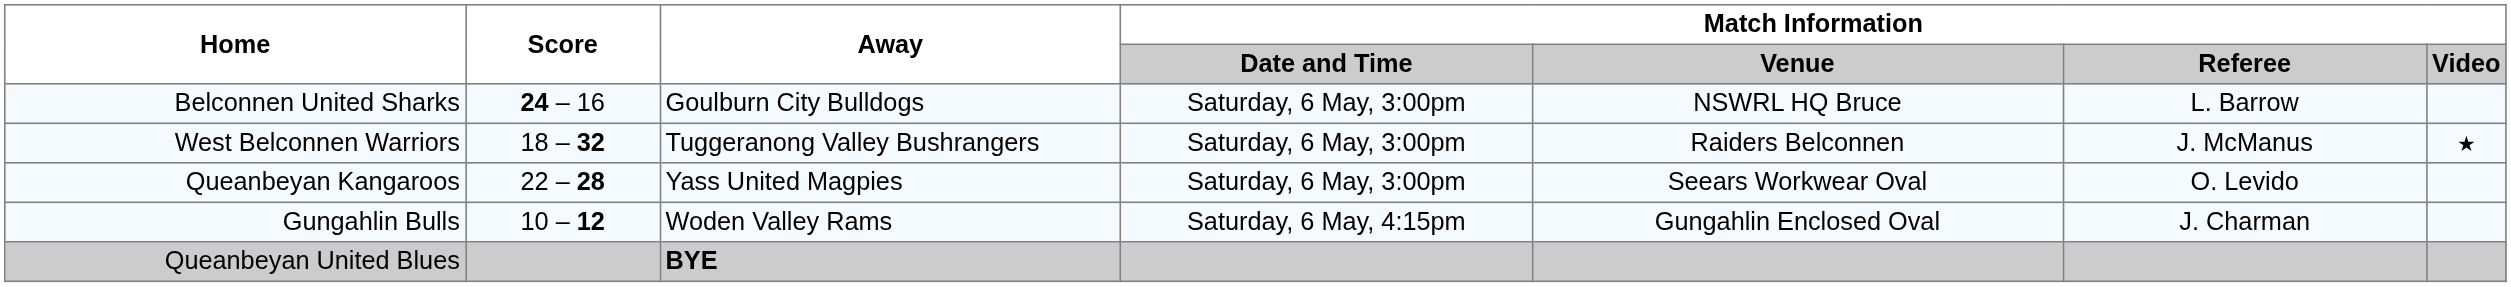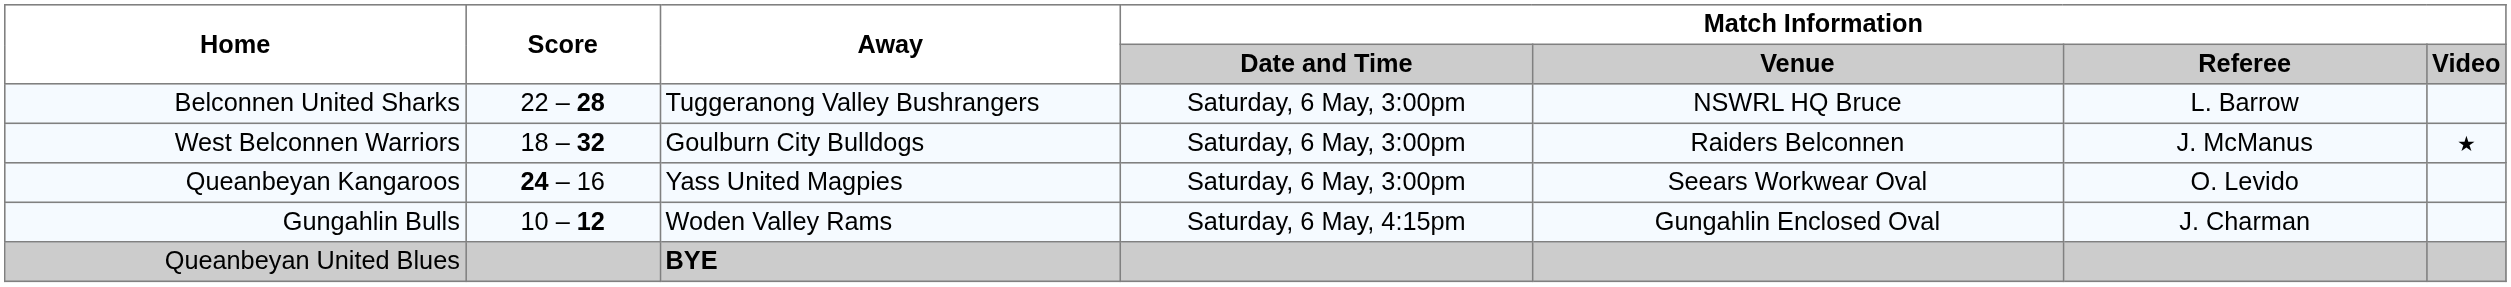Belconnen United Sharks | Score: 24 – 16 -> 22 – 28
Belconnen United Sharks | Away: Goulburn City Bulldogs -> Tuggeranong Valley Bushrangers
West Belconnen Warriors | Away: Tuggeranong Valley Bushrangers -> Goulburn City Bulldogs
Queanbeyan Kangaroos | Score: 22 – 28 -> 24 – 16
